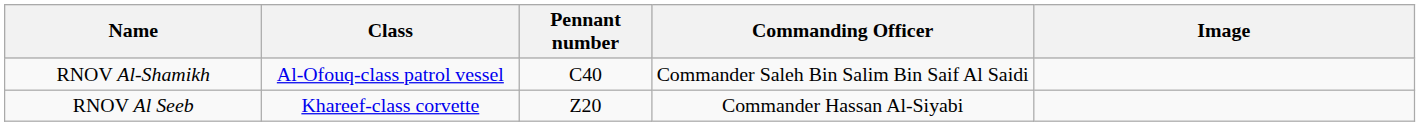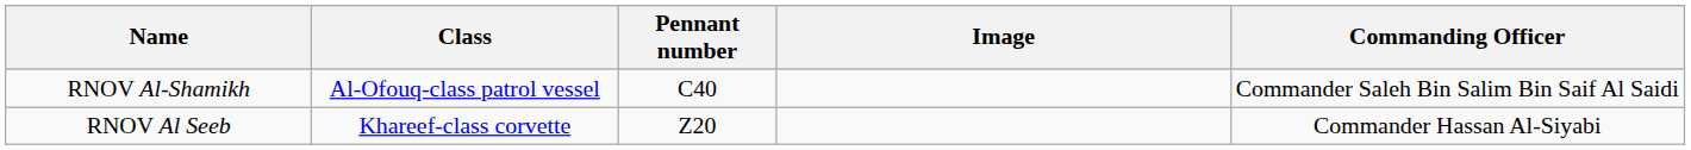columns swapped: Commanding Officer <-> Image
